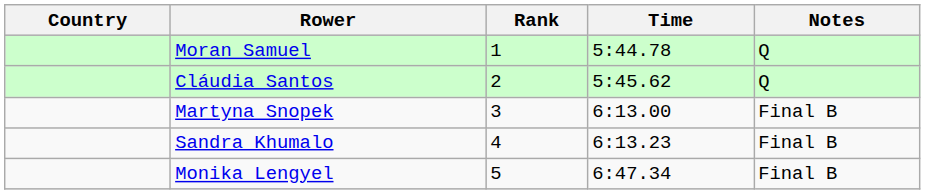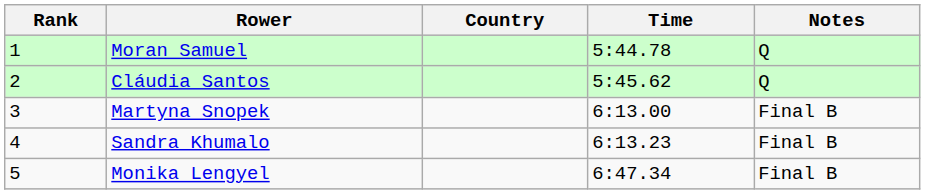columns swapped: Rank <-> Country
